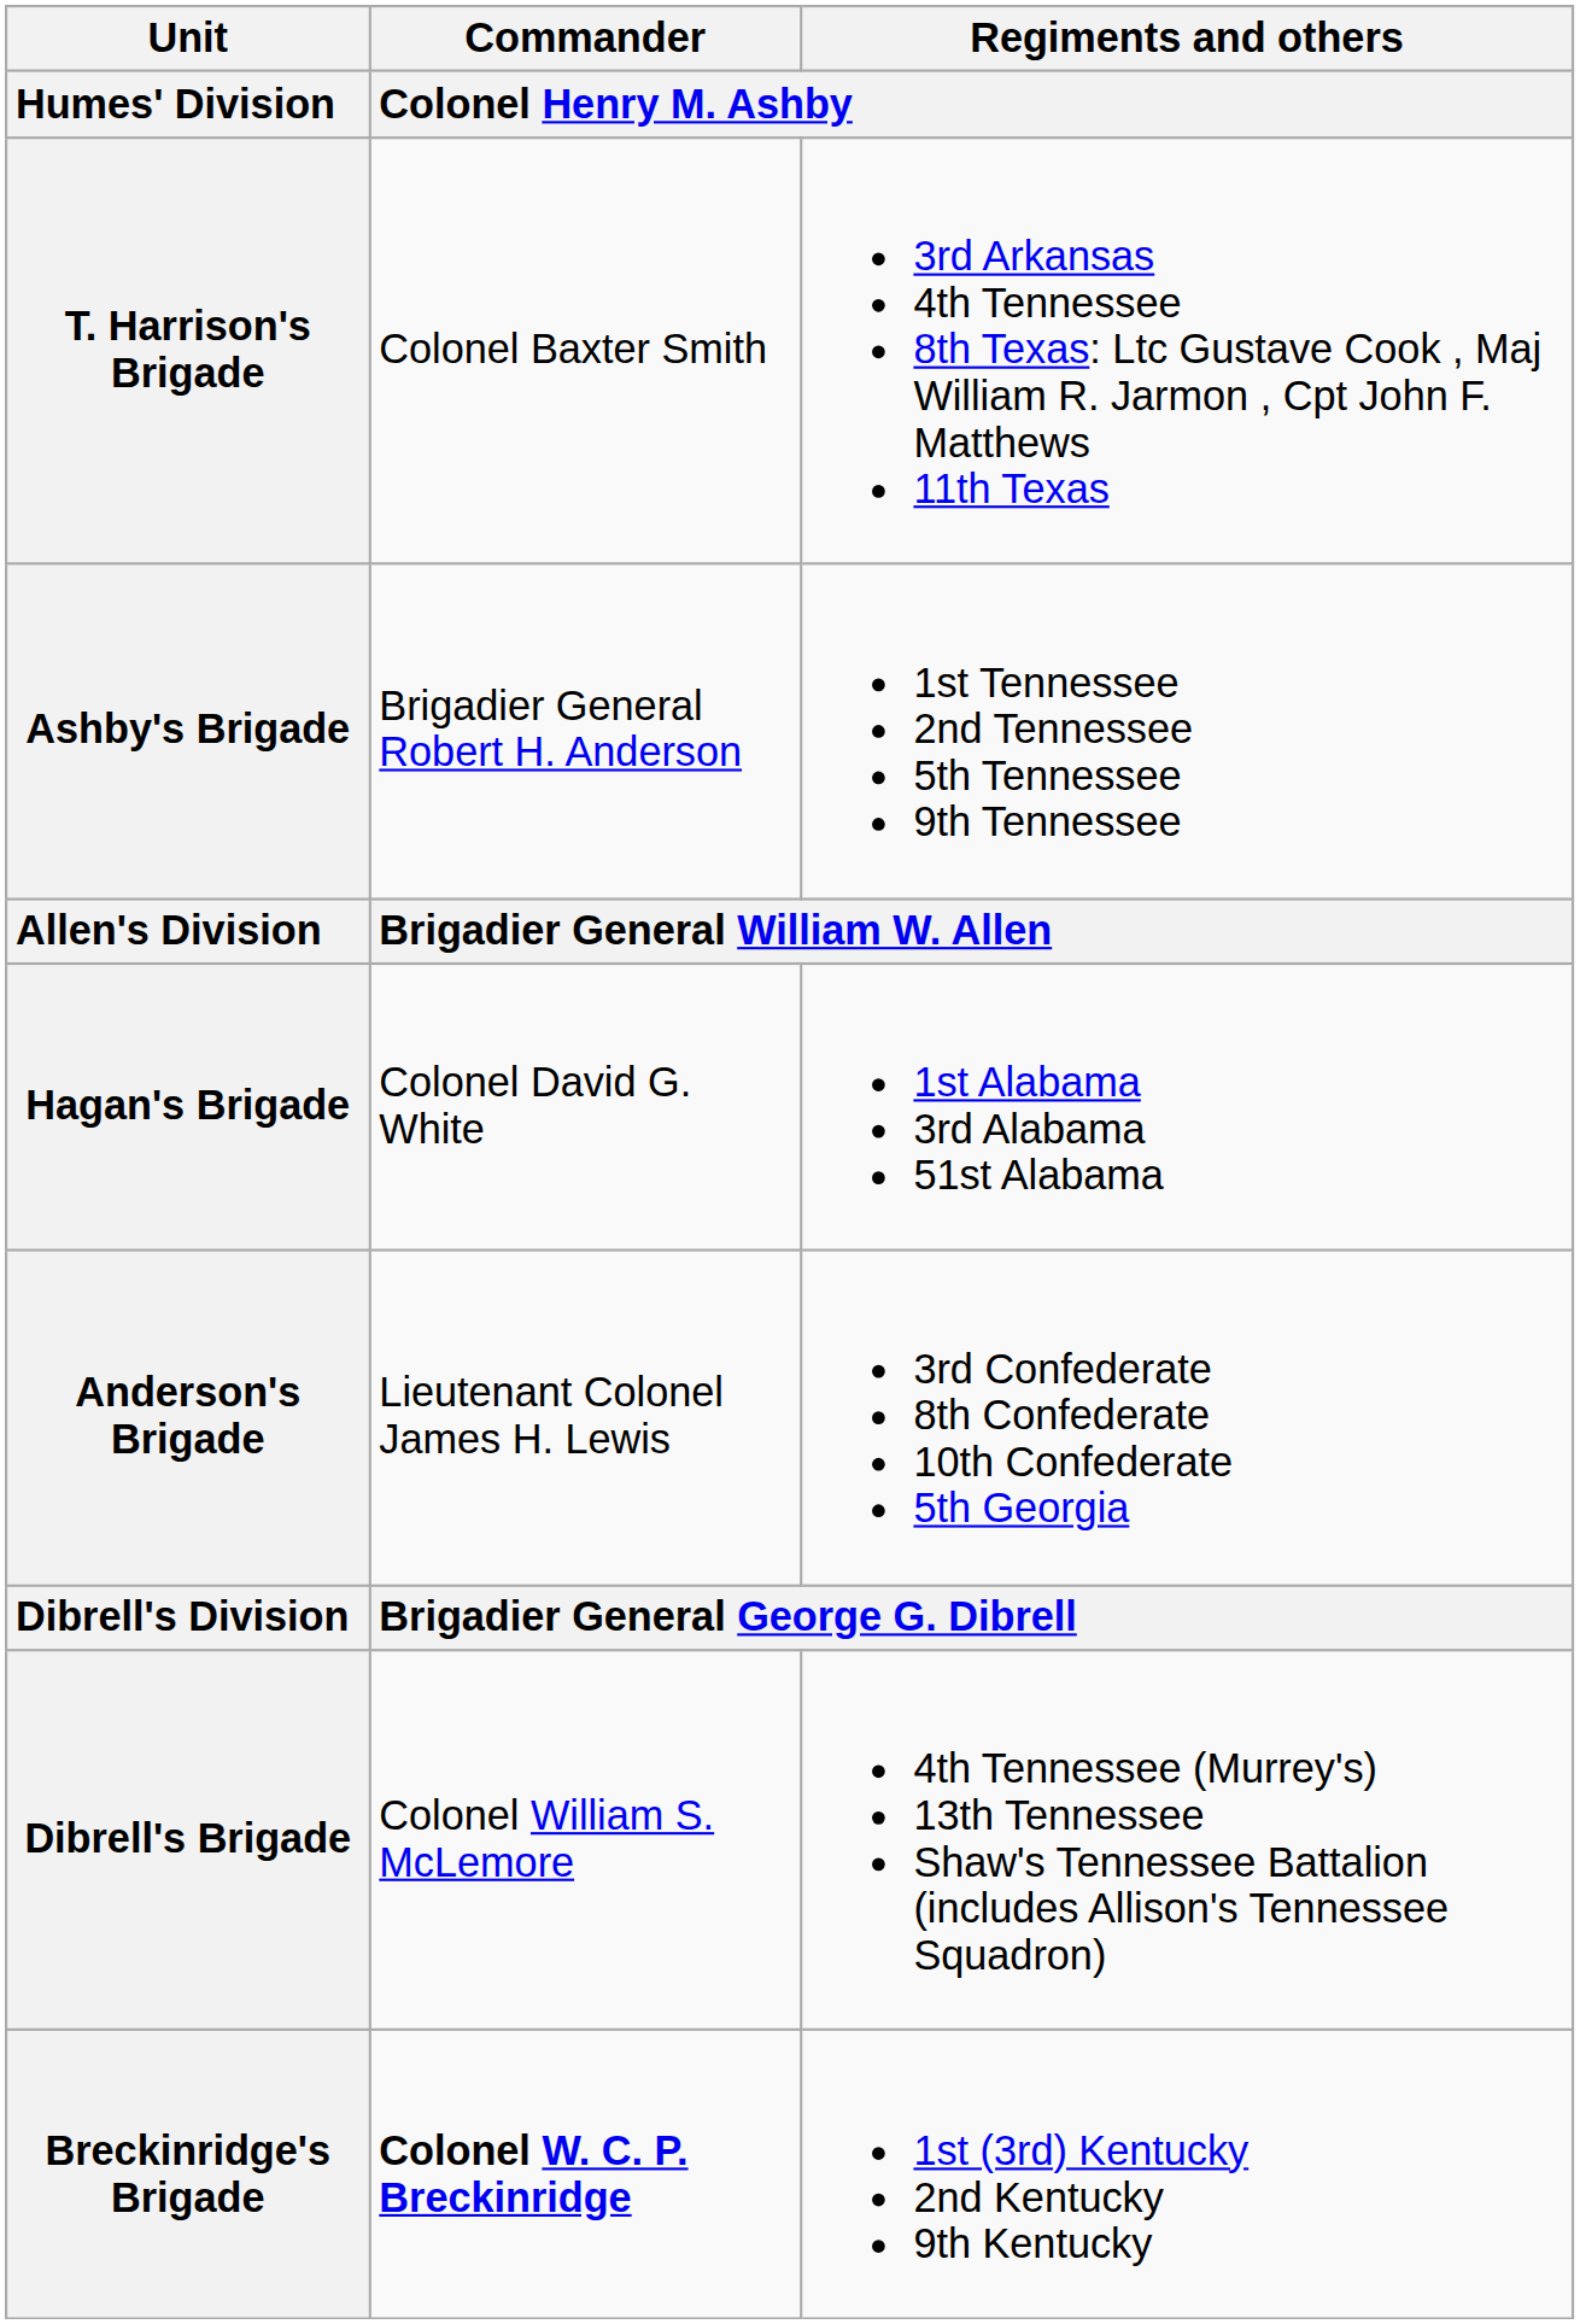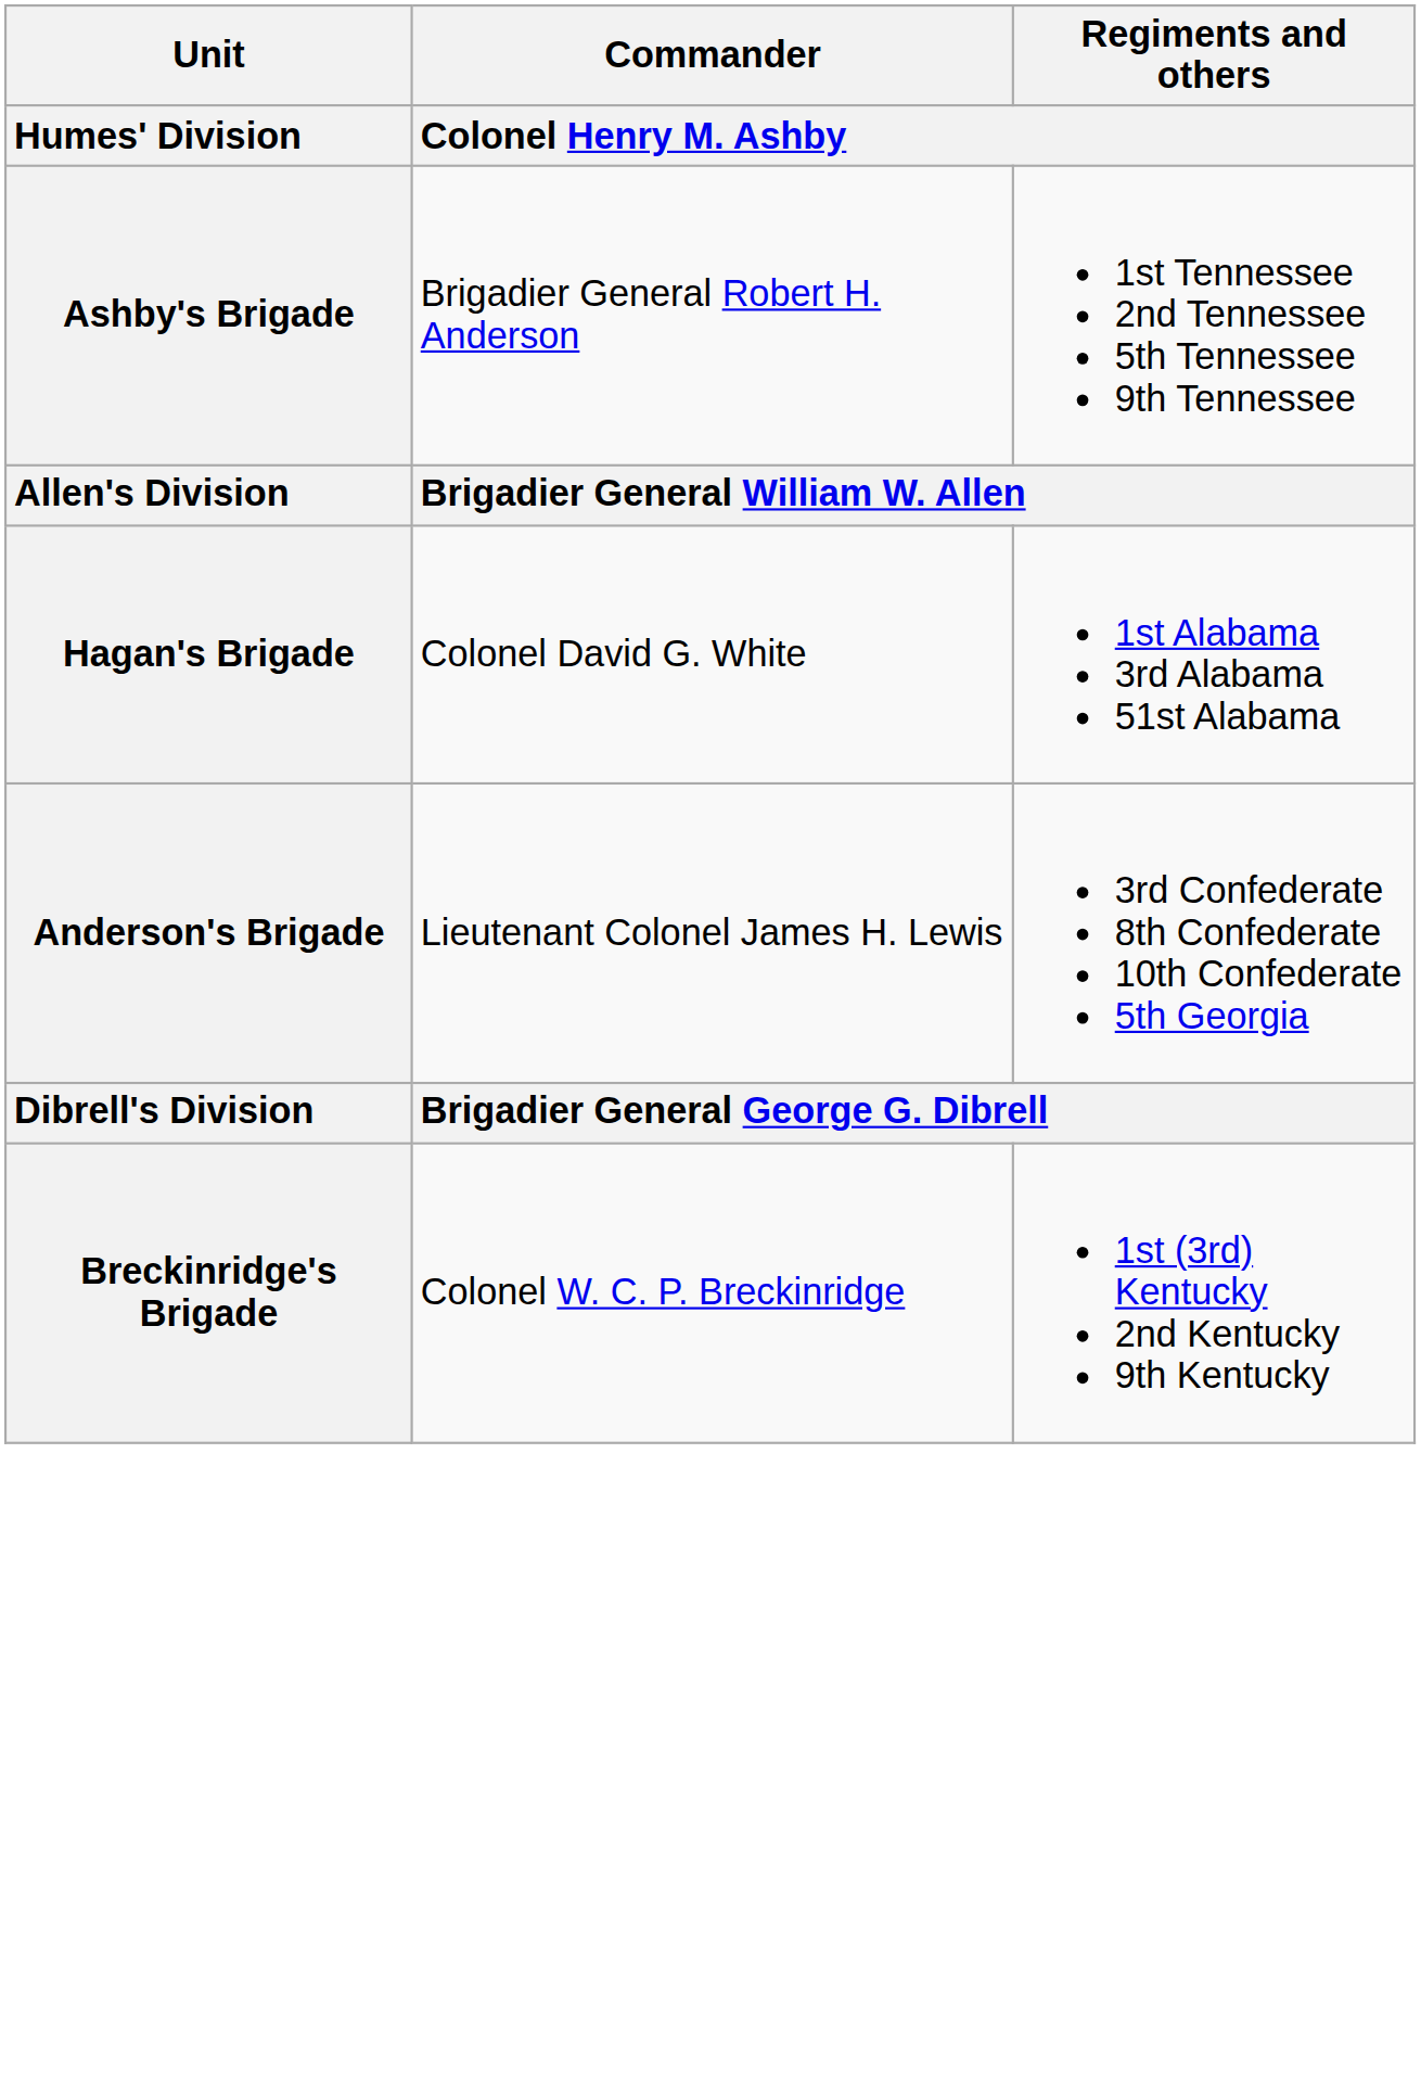- row: T. Harrison's Brigade | Colonel Baxter Smith | 3rd Arkansas 4th Tennessee 8th Texas: Ltc Gustave Cook , Maj William R. Jarmon , Cpt John F. Matthews 11th Texas
- row: Dibrell's Brigade | Colonel William S. McLemore | 4th Tennessee (Murrey's) 13th Tennessee Shaw's Tennessee Battalion (includes Allison's Tennessee Squadron)
Breckinridge's Brigade | Commander / Colonel Henry M. Ashby: bold -> normal
